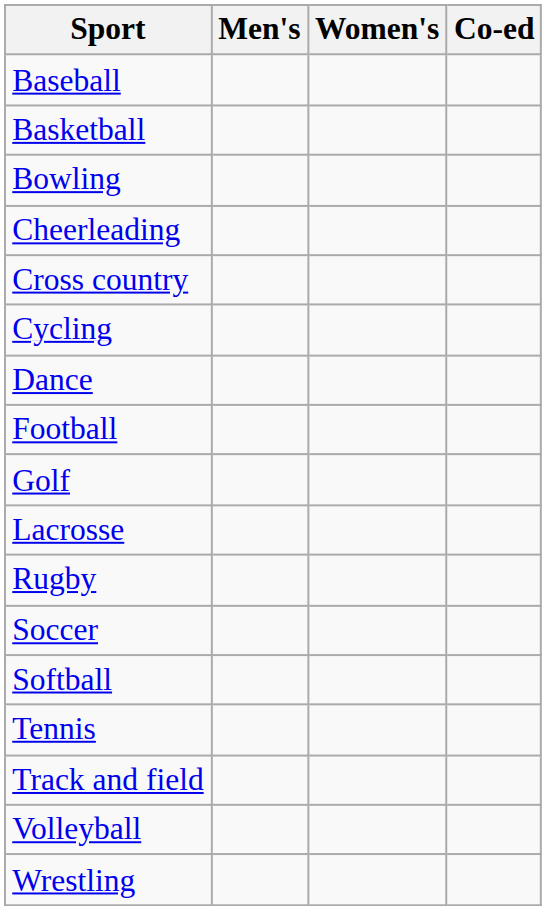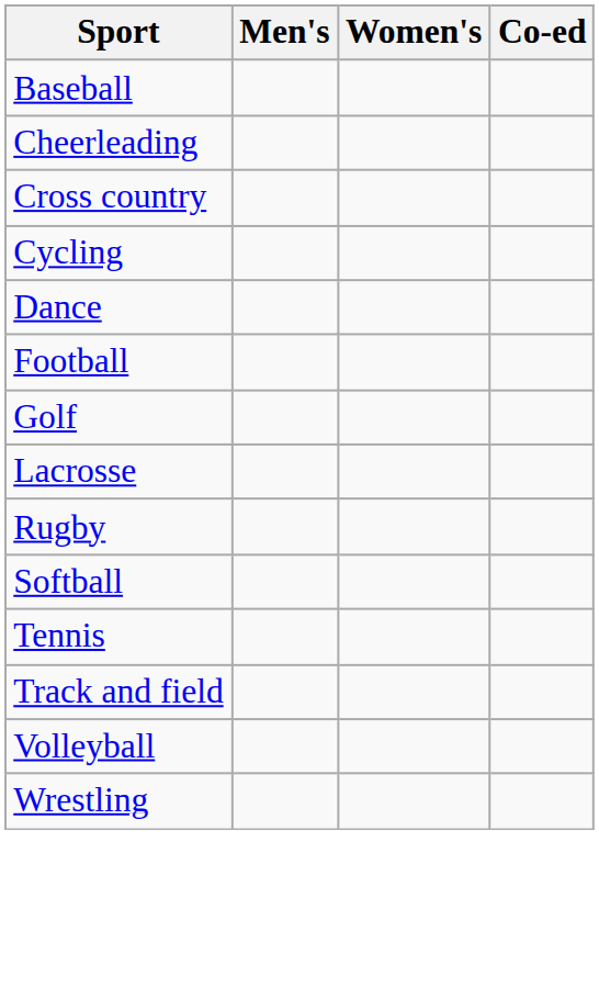- row: Basketball
- row: Bowling
- row: Soccer
